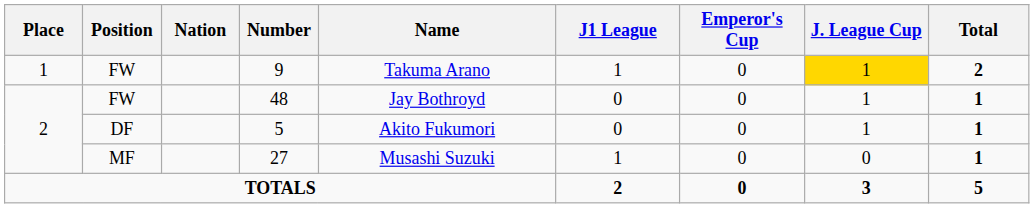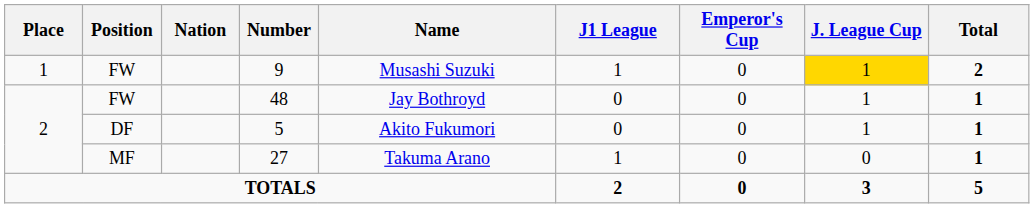9 | Name: Takuma Arano -> Musashi Suzuki
27 | Name: Musashi Suzuki -> Takuma Arano
